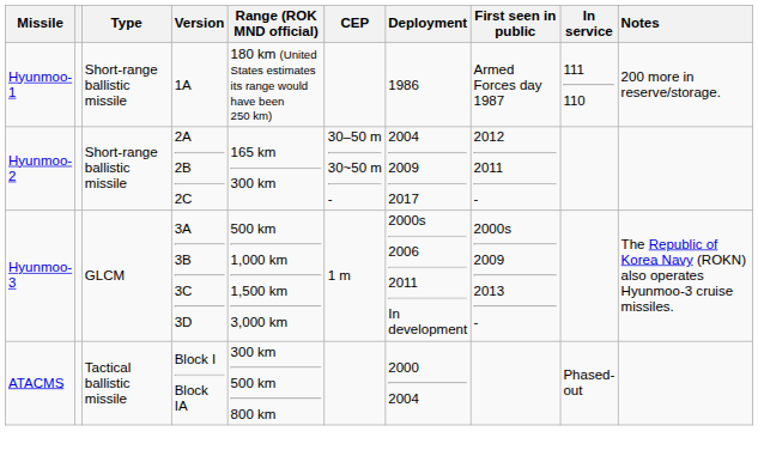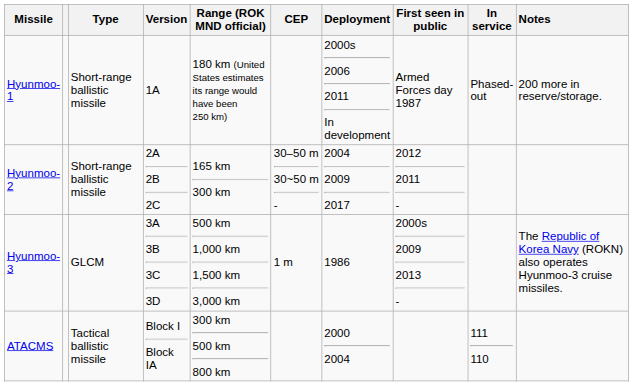Hyunmoo-1 | Deployment: 1986 -> 2000s 2006 2011 In development
Hyunmoo-1 | In service: 111 110 -> Phased-out
Hyunmoo-3 | Deployment: 2000s 2006 2011 In development -> 1986
ATACMS | In service: Phased-out -> 111 110
